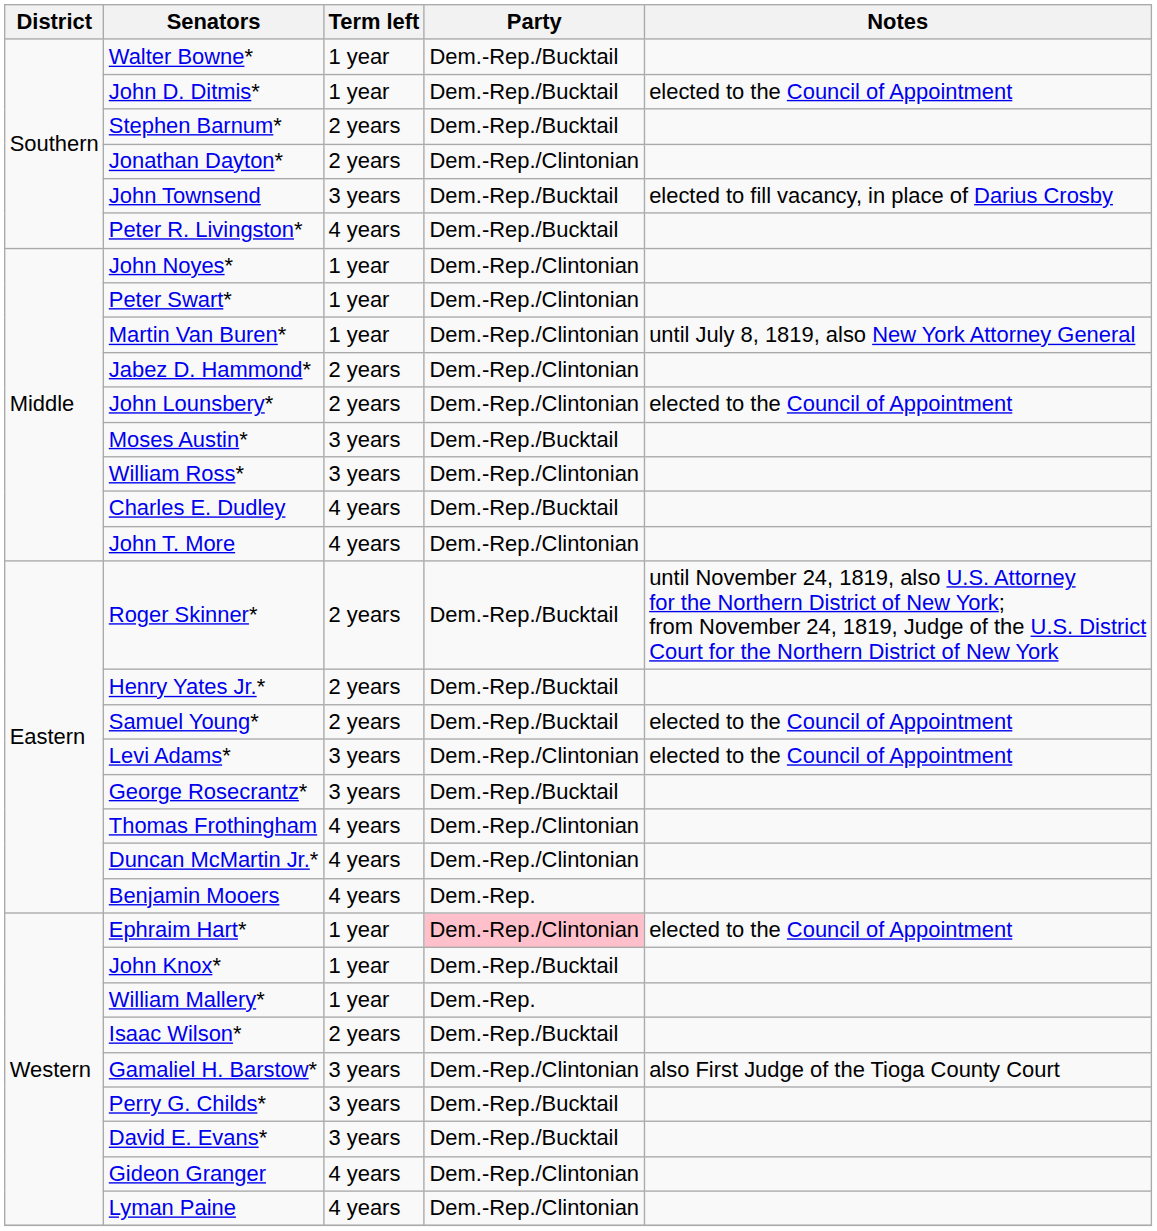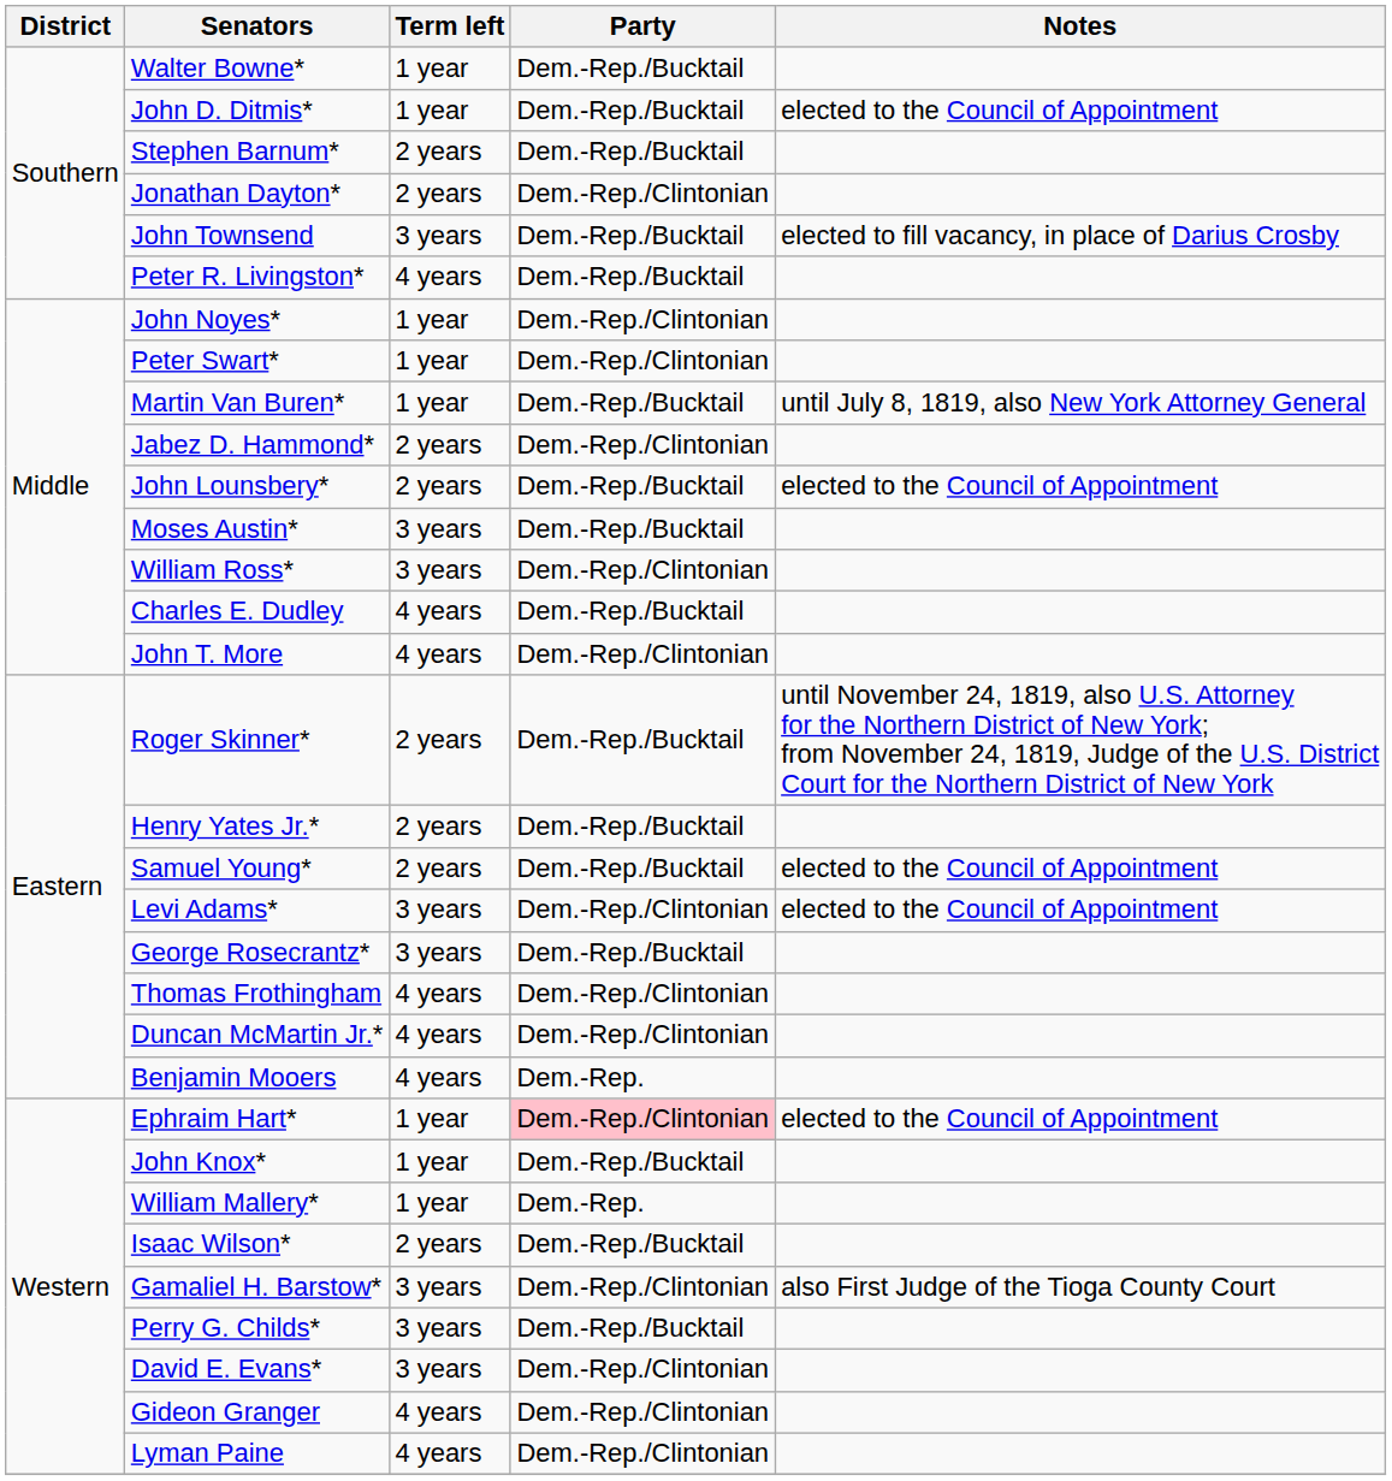Martin Van Buren* | Party: Dem.-Rep./Clintonian -> Dem.-Rep./Bucktail
John Lounsbery* | Party: Dem.-Rep./Clintonian -> Dem.-Rep./Bucktail
David E. Evans* | Party: Dem.-Rep./Bucktail -> Dem.-Rep./Clintonian
